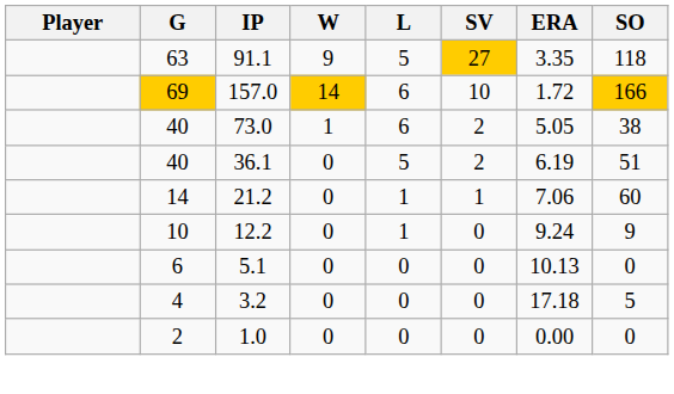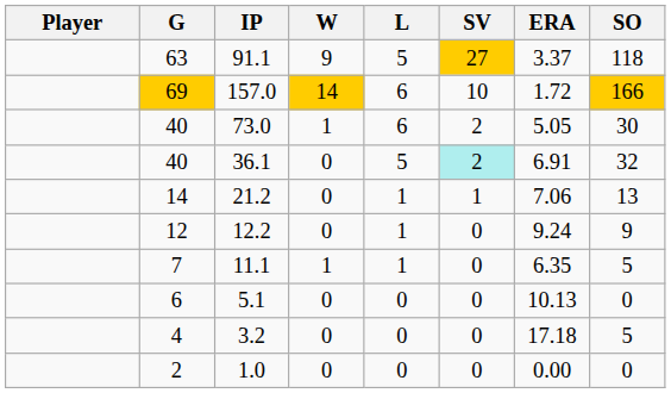91.1 | ERA: 3.35 -> 3.37
73.0 | SO: 38 -> 30
36.1 | SV: no background -> paleturquoise background
36.1 | ERA: 6.19 -> 6.91
36.1 | SO: 51 -> 32
21.2 | SO: 60 -> 13
12.2 | G: 10 -> 12
+ row: 7 | 11.1 | 1 | 1 | 0 | 6.35 | 5
